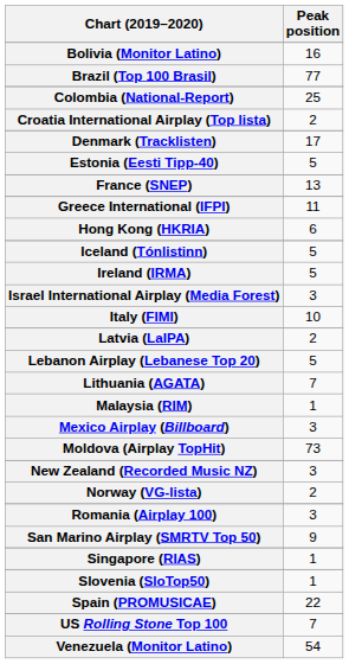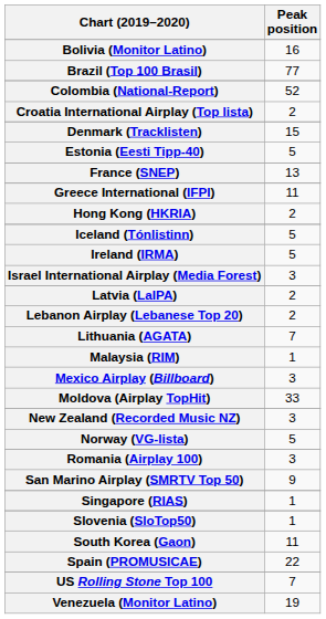Colombia (National-Report) | Peak position: 25 -> 52
Denmark (Tracklisten) | Peak position: 17 -> 15
Hong Kong (HKRIA) | Peak position: 6 -> 2
- row: Italy (FIMI) | 10
Lebanon Airplay (Lebanese Top 20) | Peak position: 5 -> 2
Moldova (Airplay TopHit) | Peak position: 73 -> 33
Norway (VG-lista) | Peak position: 2 -> 5
+ row: South Korea (Gaon) | 11
Venezuela (Monitor Latino) | Peak position: 54 -> 19
